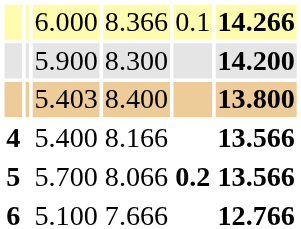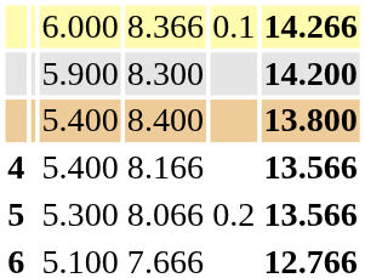8.400 | column 3: 5.403 -> 5.400
8.066 | column 3: 5.700 -> 5.300
8.066 | column 5: bold -> normal
